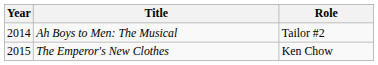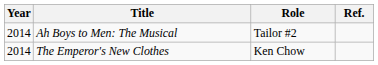+ column: Ref.
The Emperor's New Clothes | Year: 2015 -> 2014
